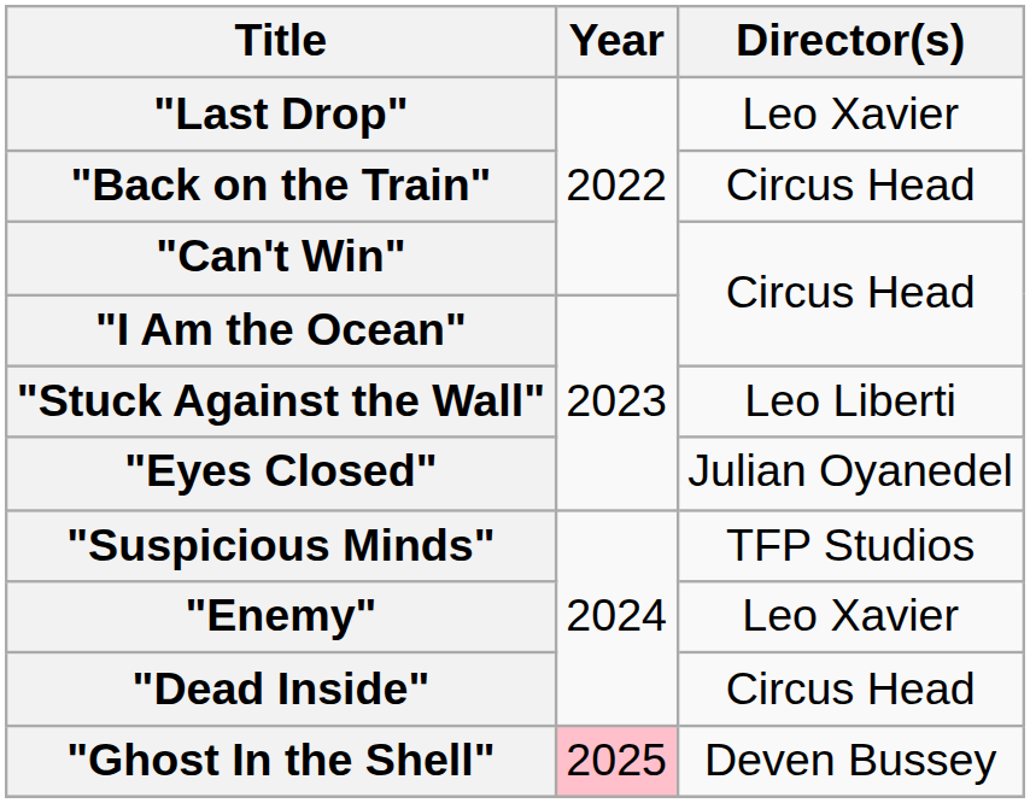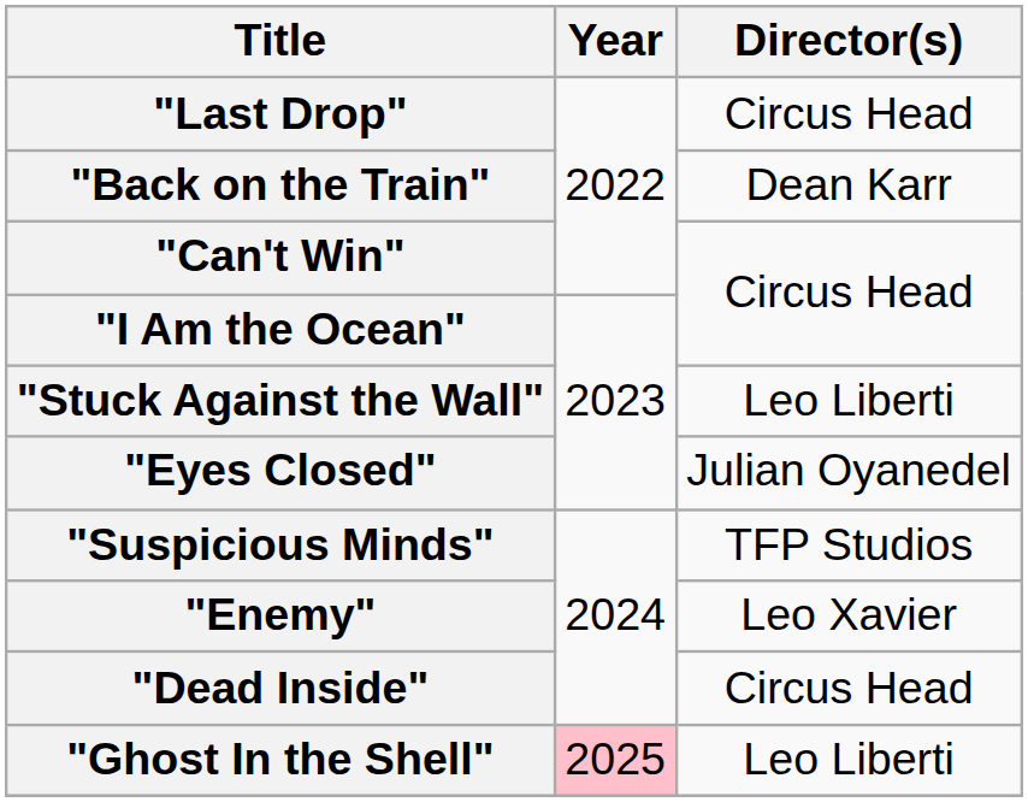"Last Drop" | Director(s): Leo Xavier -> Circus Head
"Back on the Train" | Director(s): Circus Head -> Dean Karr
"Ghost In the Shell" | Director(s): Deven Bussey -> Leo Liberti
